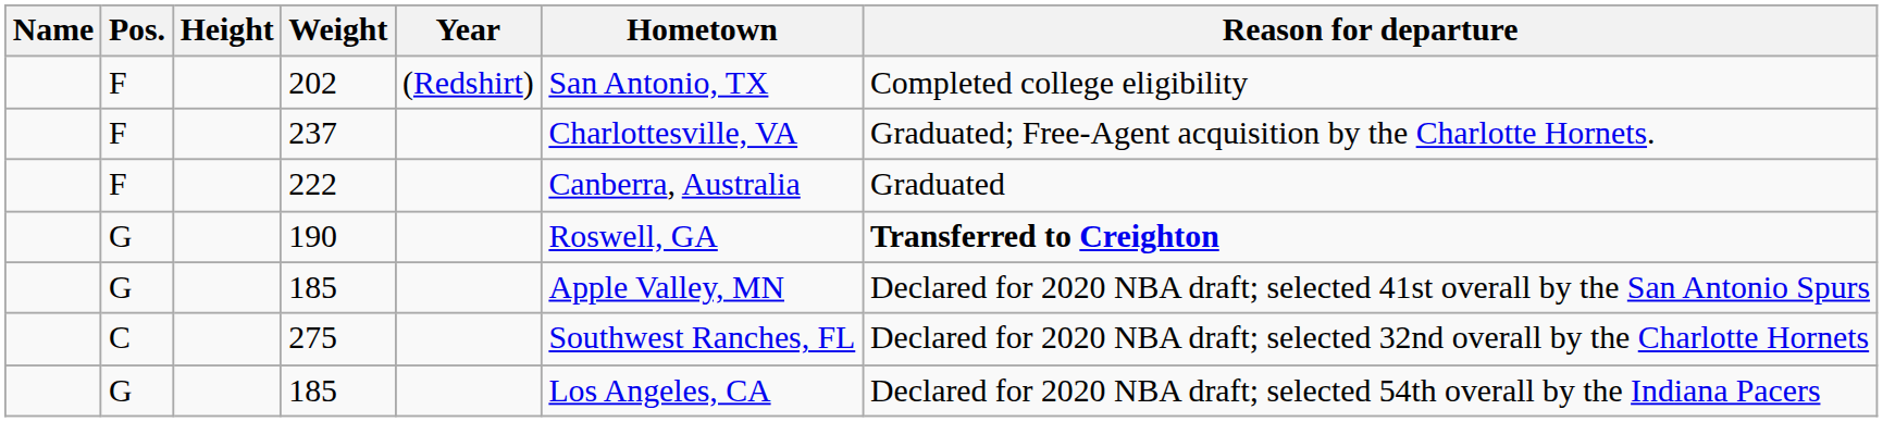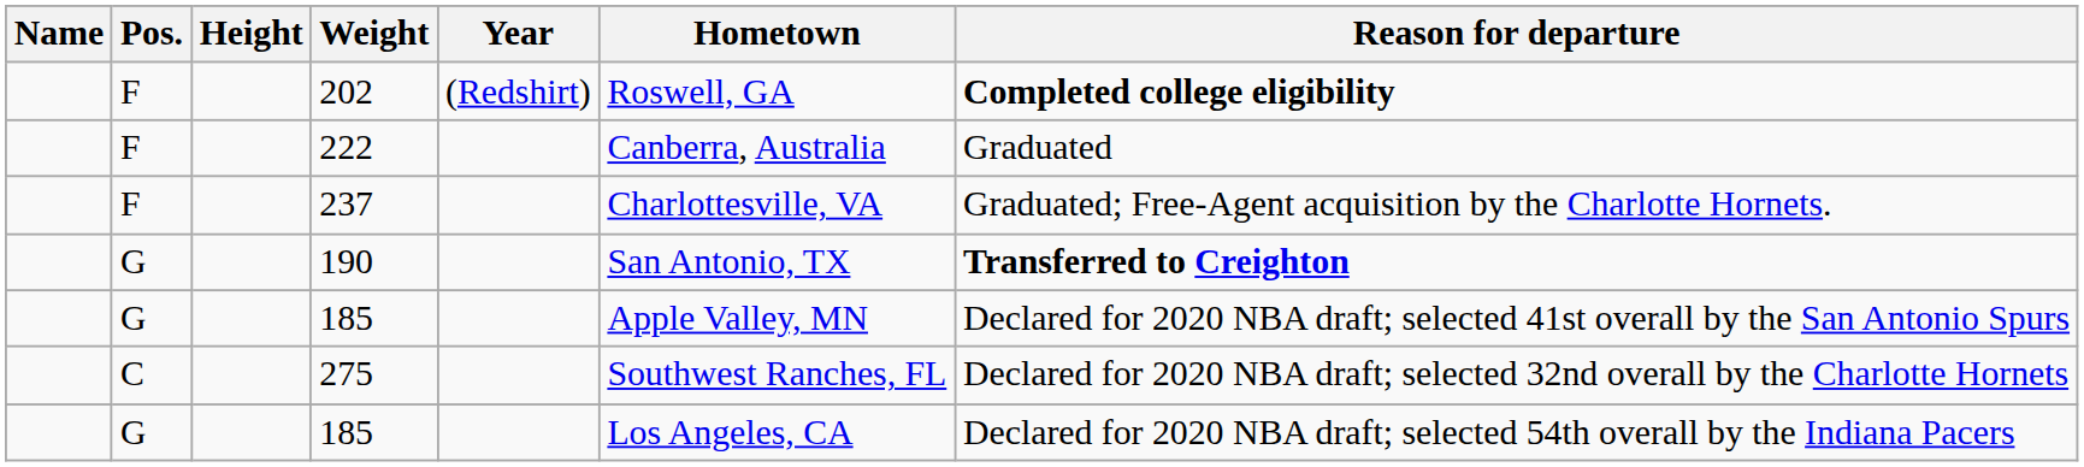202 | Hometown: San Antonio, TX -> Roswell, GA
202 | Reason for departure: normal -> bold
rows swapped: 237 <-> 222
190 | Hometown: Roswell, GA -> San Antonio, TX
